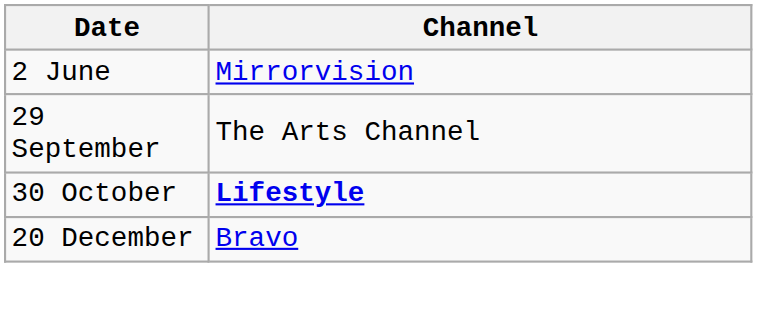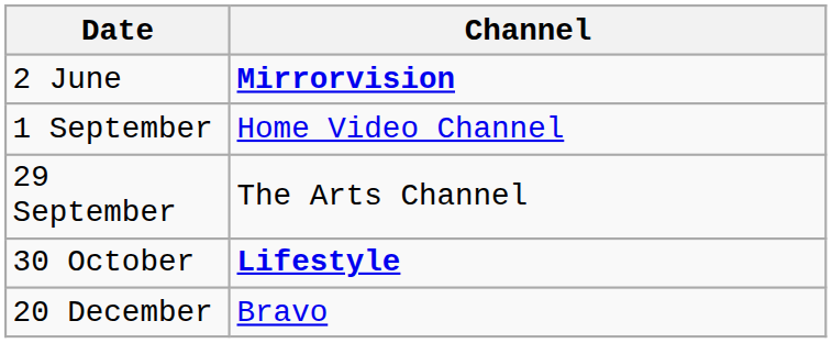2 June | Channel: normal -> bold
+ row: 1 September | Home Video Channel
